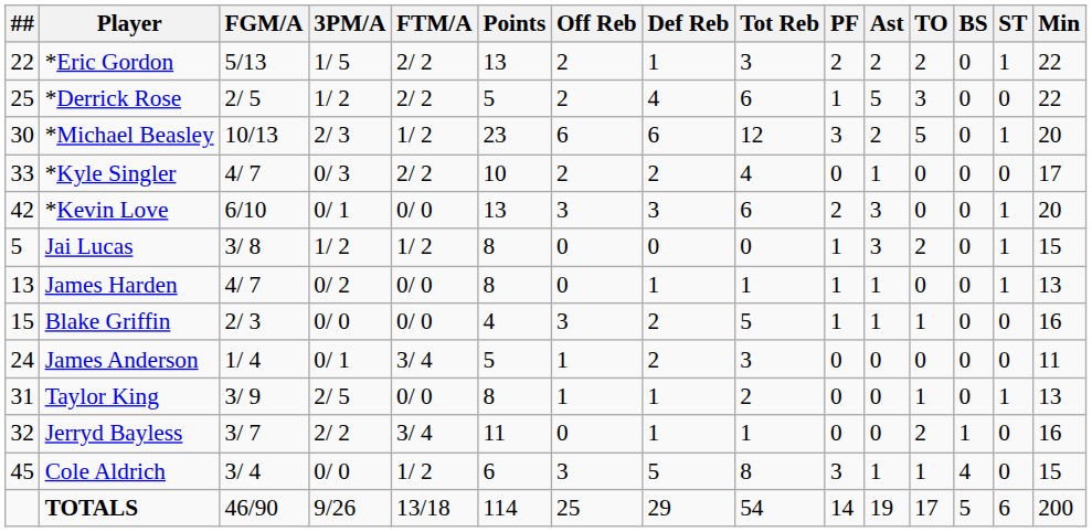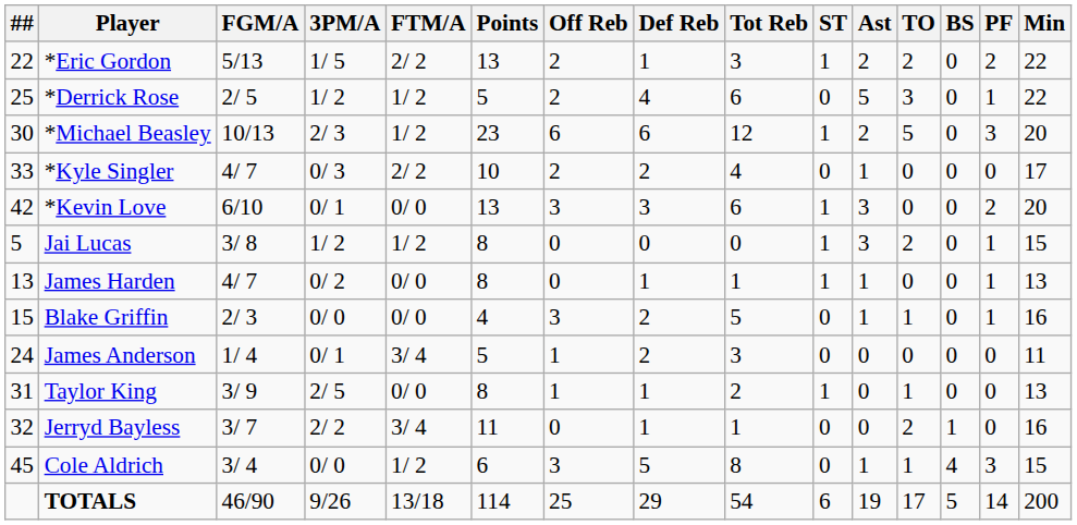columns swapped: PF <-> ST
*Derrick Rose | FTM/A: 2/ 2 -> 1/ 2
